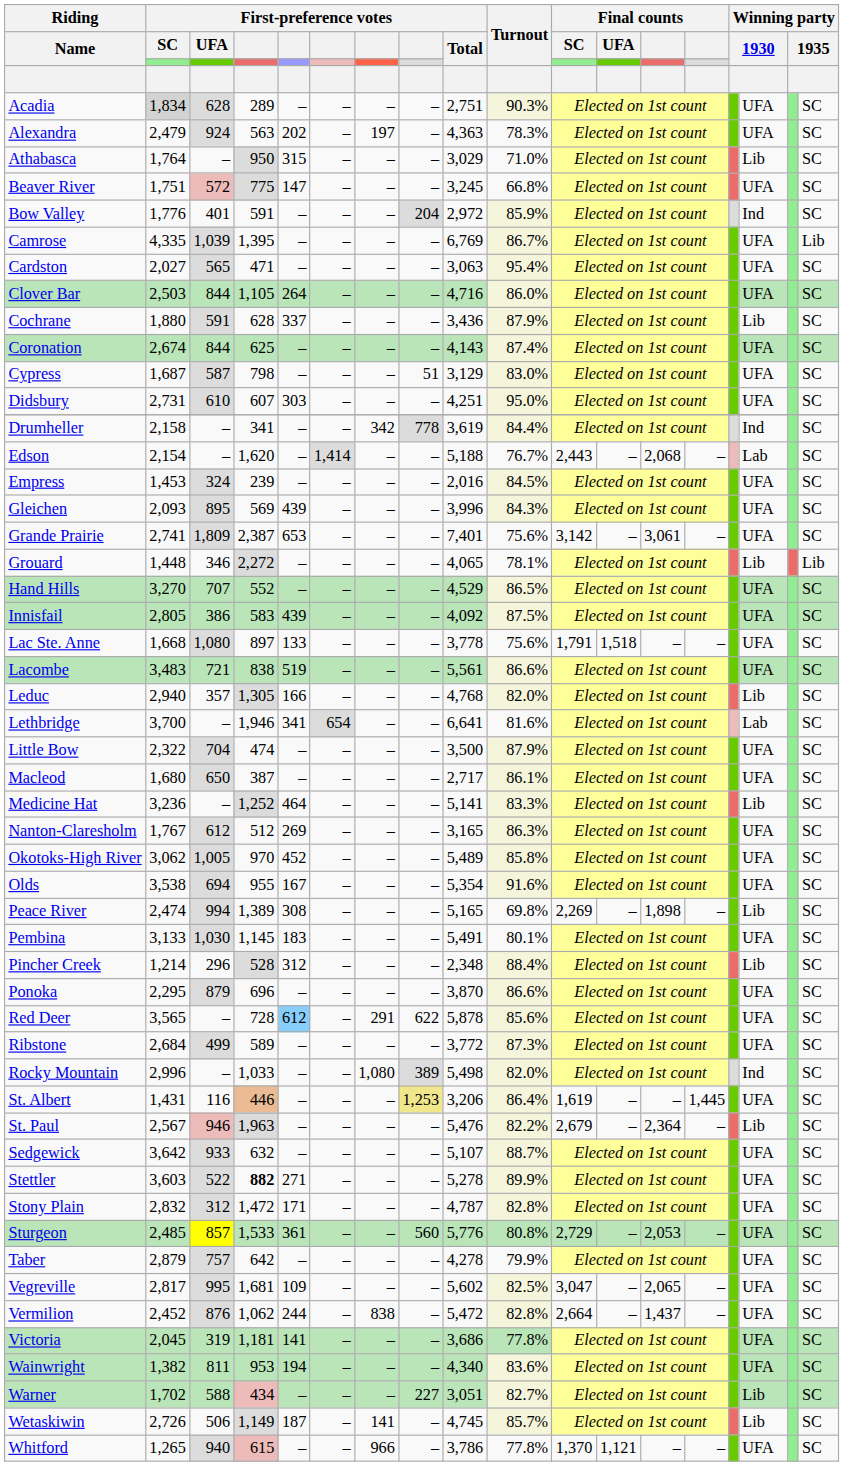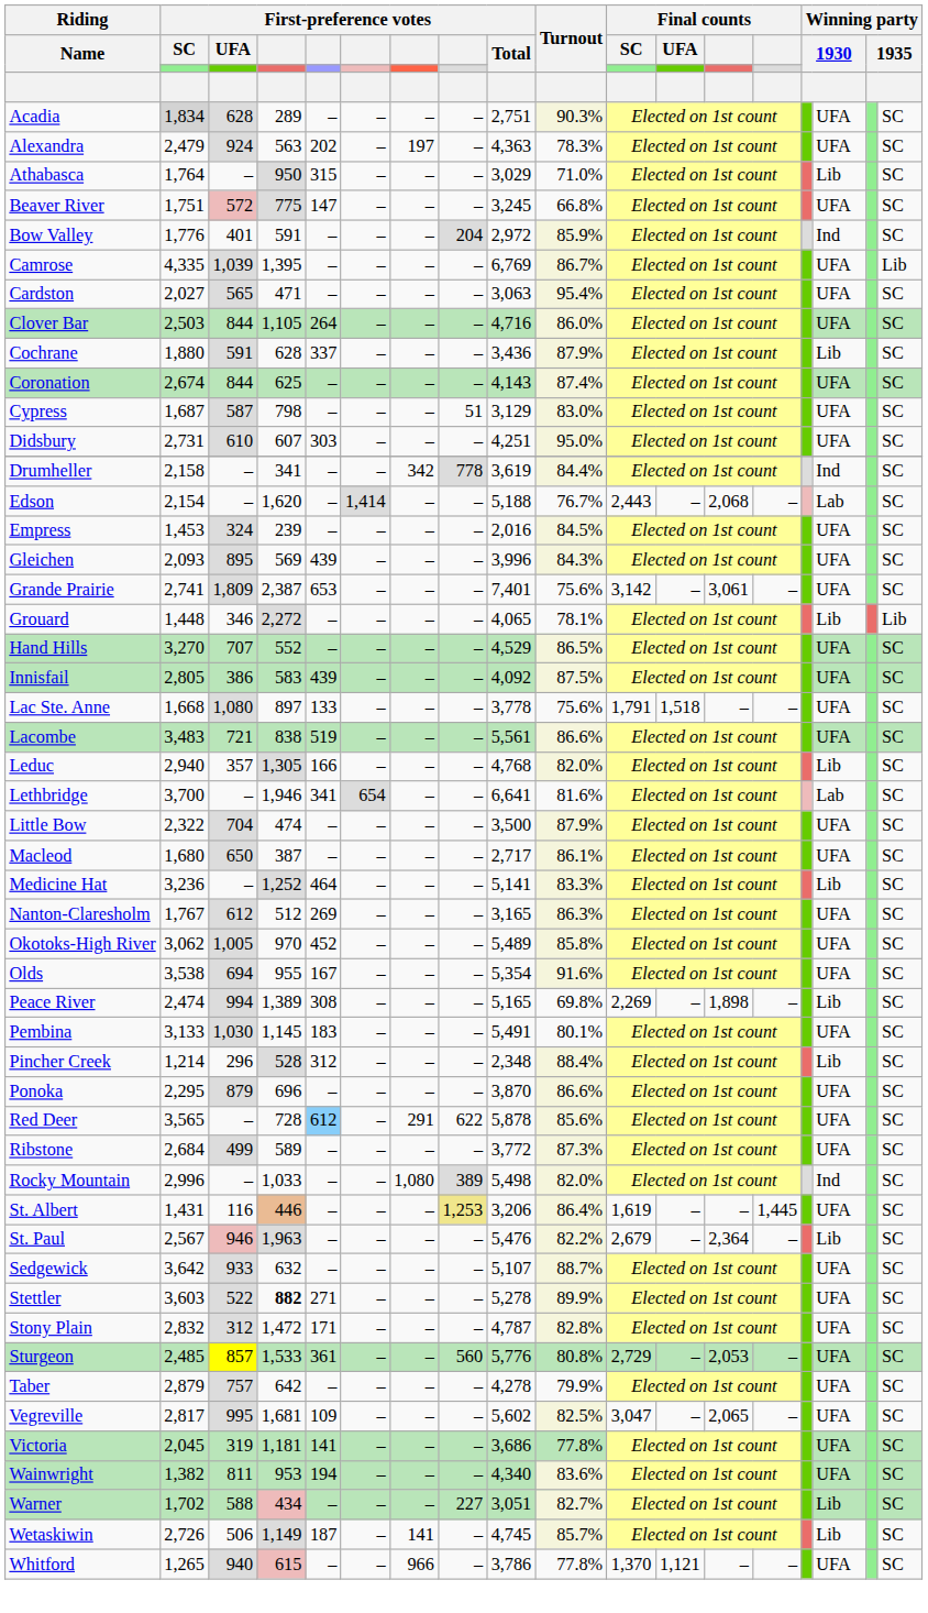- row: Vermilion | 2,452 | 876 | 1,062 | 244 | – | 838 | – | 5,472 | 82.8% | 2,664 | – | 1,437 | – | UFA | SC
